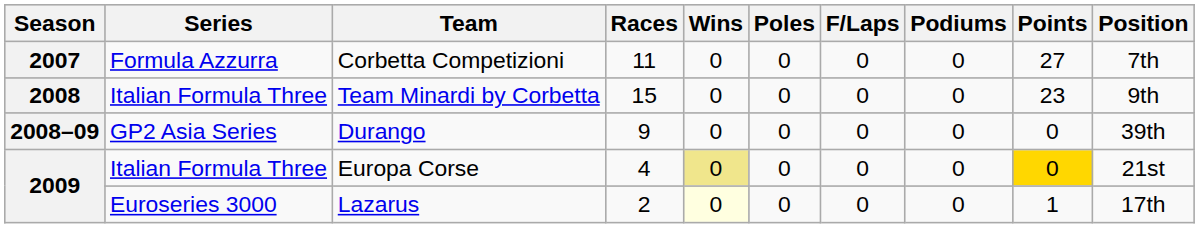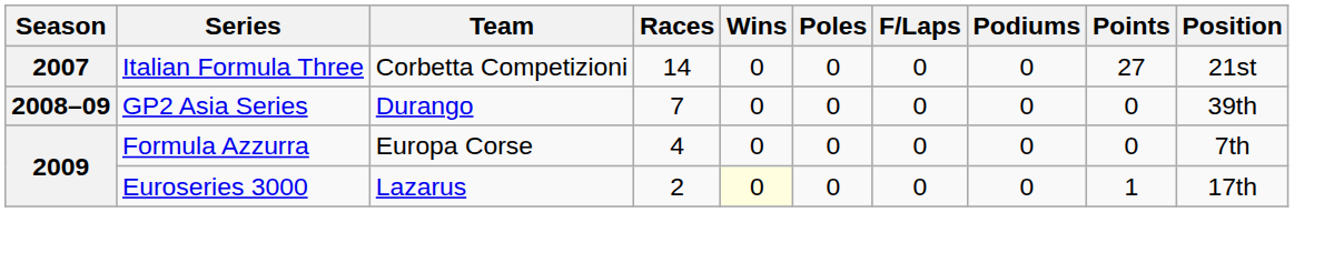Corbetta Competizioni | Series: Formula Azzurra -> Italian Formula Three
Corbetta Competizioni | Races: 11 -> 14
Corbetta Competizioni | Position: 7th -> 21st
- row: 2008 | Italian Formula Three | Team Minardi by Corbetta | 15 | 0 | 0 | 0 | 0 | 23 | 9th
Durango | Races: 9 -> 7
Europa Corse | Series: Italian Formula Three -> Formula Azzurra
Europa Corse | Wins: khaki background -> no background
Europa Corse | Points: gold background -> no background
Europa Corse | Position: 21st -> 7th
